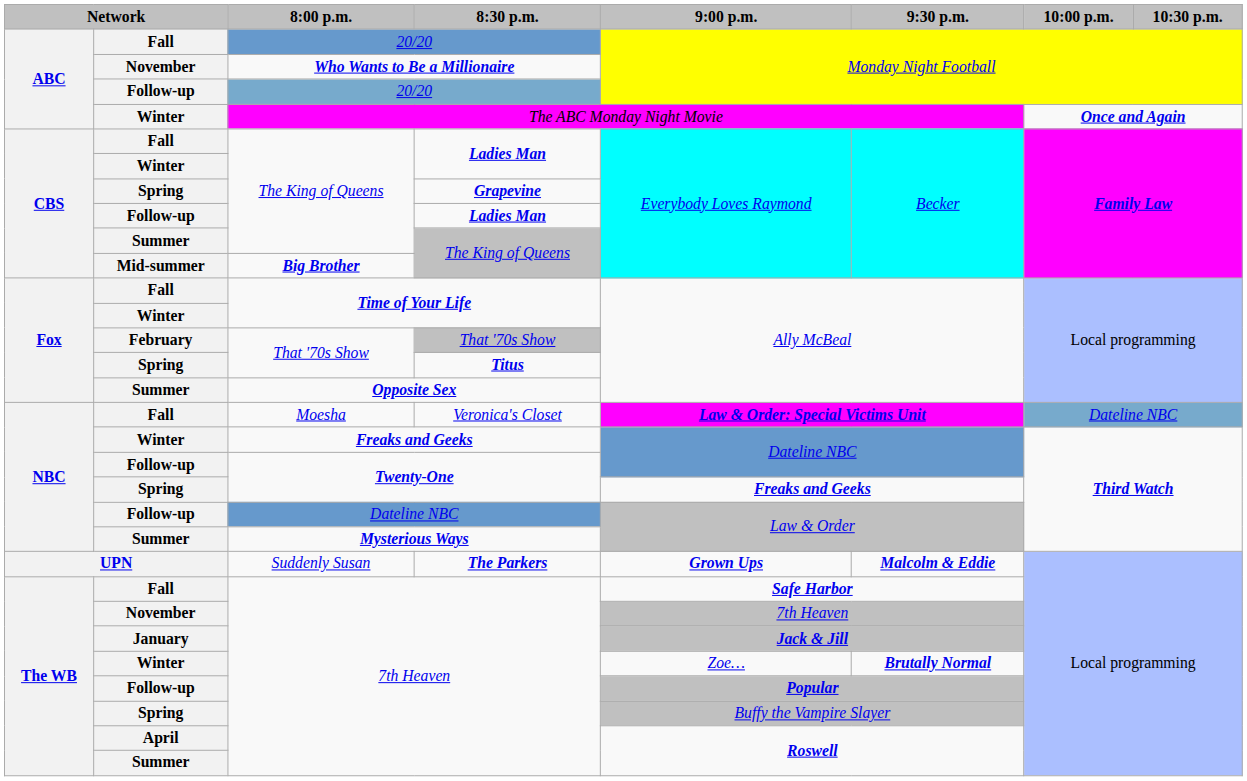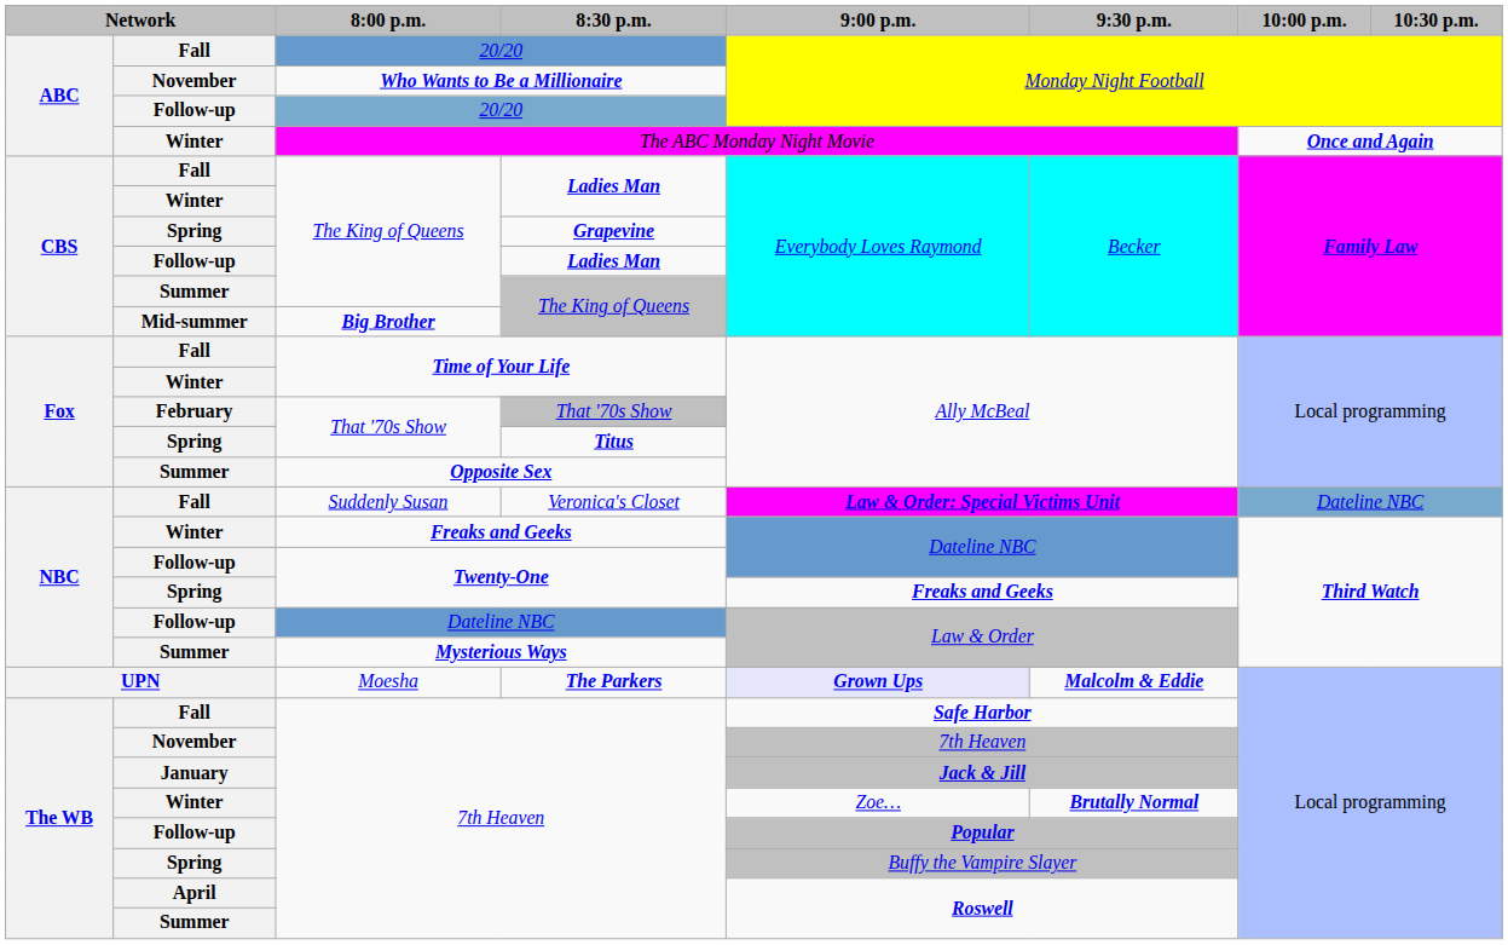Veronica's Closet | 8:00 p.m.: Moesha -> Suddenly Susan
The Parkers | 8:00 p.m.: Suddenly Susan -> Moesha
The Parkers | 9:00 p.m.: no background -> lavender background
